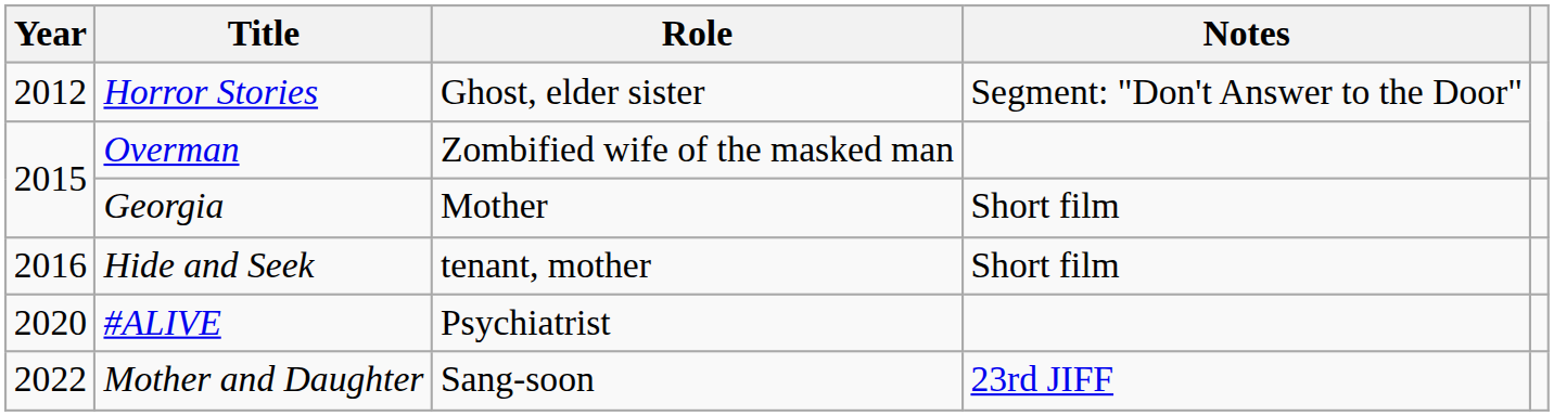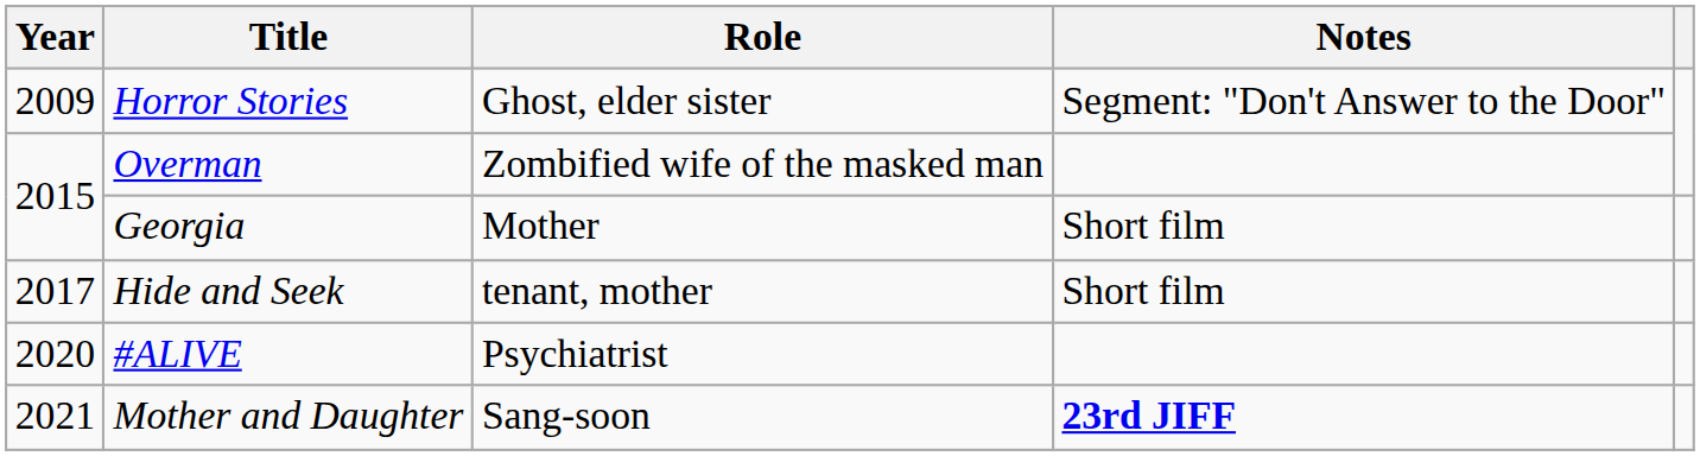Horror Stories | Year: 2012 -> 2009
Hide and Seek | Year: 2016 -> 2017
Mother and Daughter | Year: 2022 -> 2021
Mother and Daughter | Notes: normal -> bold
